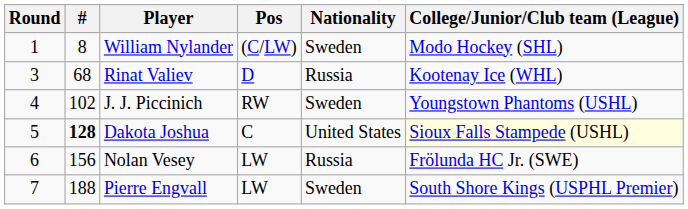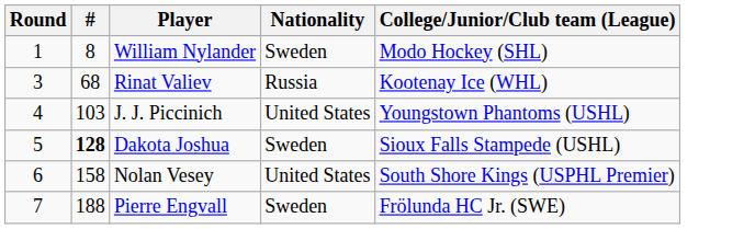- column: Pos | (C/LW) | D | RW | C | LW | LW
J. J. Piccinich | #: 102 -> 103
J. J. Piccinich | Nationality: Sweden -> United States
Dakota Joshua | Nationality: United States -> Sweden
Dakota Joshua | College/Junior/Club team (League): lightyellow background -> no background
Nolan Vesey | #: 156 -> 158
Nolan Vesey | Nationality: Russia -> United States
Nolan Vesey | College/Junior/Club team (League): Frölunda HC Jr. (SWE) -> South Shore Kings (USPHL Premier)
Pierre Engvall | College/Junior/Club team (League): South Shore Kings (USPHL Premier) -> Frölunda HC Jr. (SWE)
